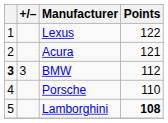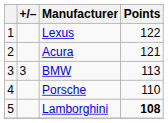BMW | column 1: bold -> normal
BMW | Points: 112 -> 113
